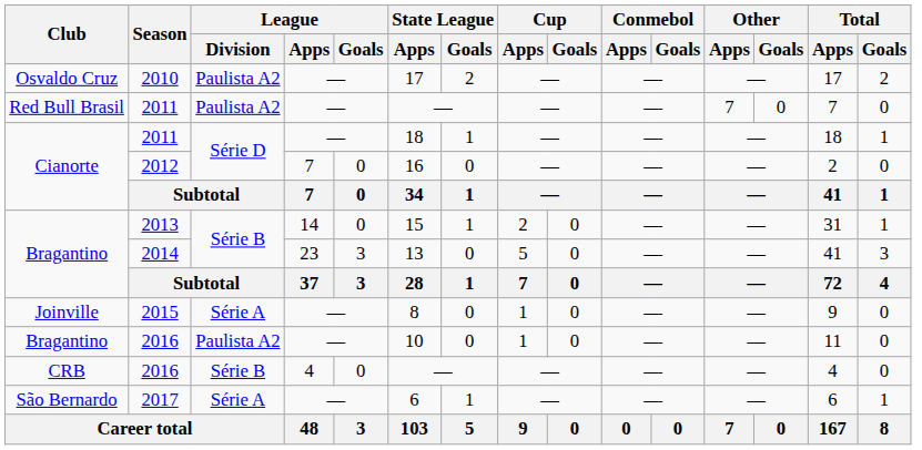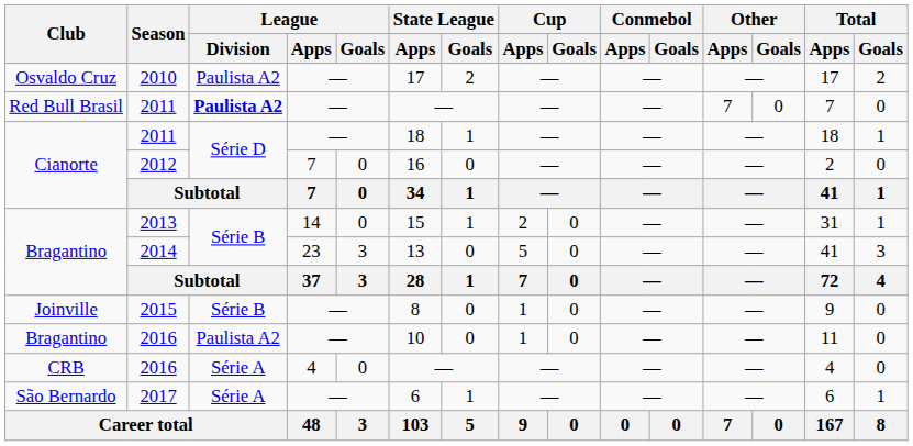Red Bull Brasil / 2011 | League / Division: normal -> bold
2015 | League / Division: Série A -> Série B
CRB / 2016 | League / Division: Série B -> Série A
